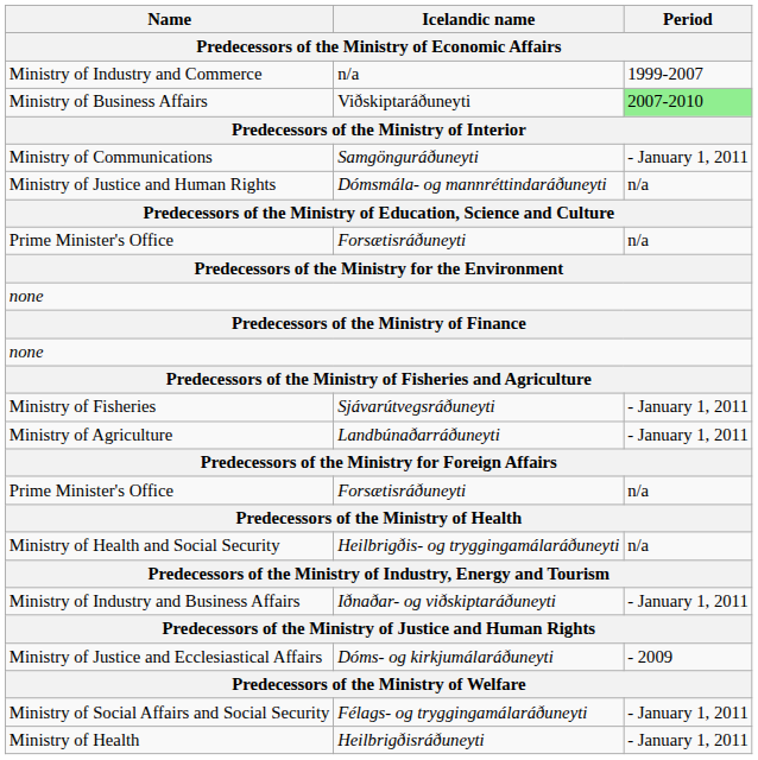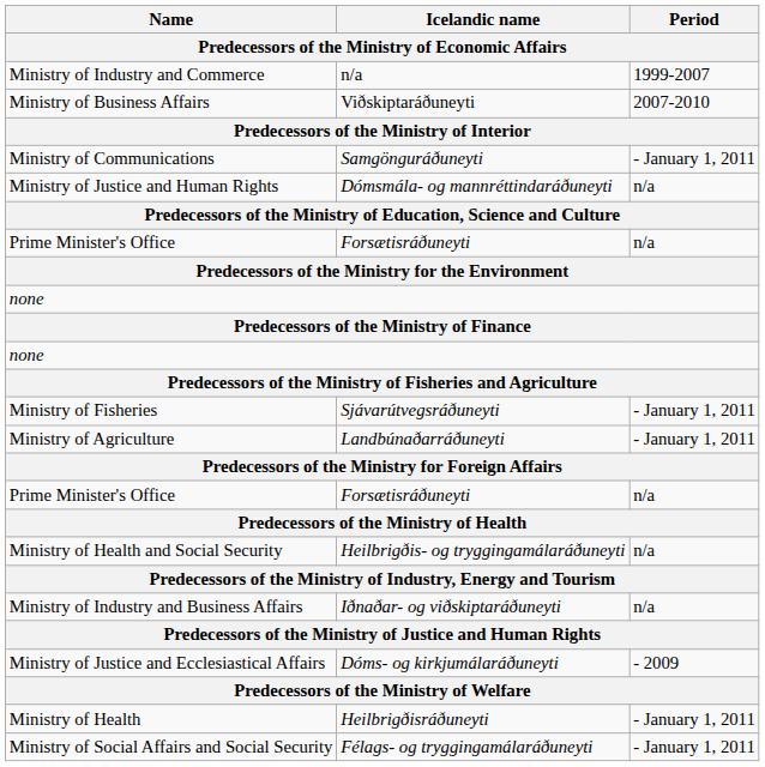Ministry of Business Affairs | Period: lightgreen background -> no background
Ministry of Industry and Business Affairs | Period: - January 1, 2011 -> n/a
rows swapped: Ministry of Social Affairs and Social Security <-> Ministry of Health
